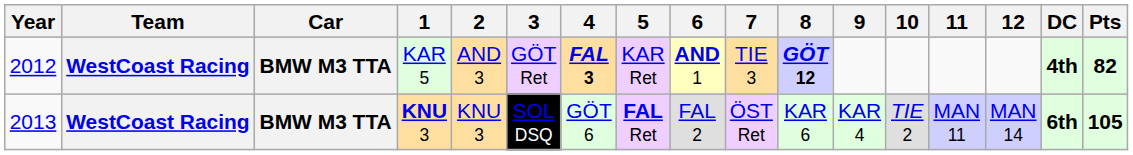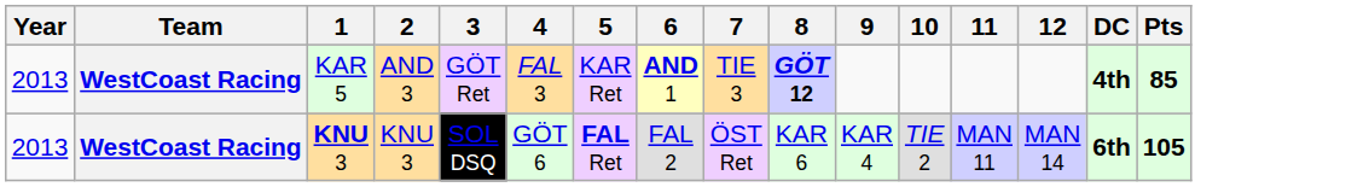- column: Car | BMW M3 TTA | BMW M3 TTA
KAR 5 | Year: 2012 -> 2013
KAR 5 | 4: bold -> normal
KAR 5 | Pts: 82 -> 85
